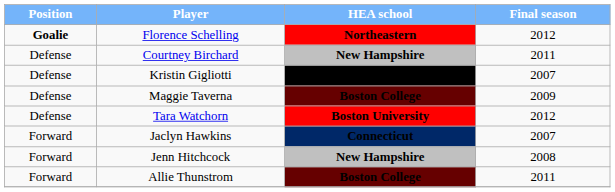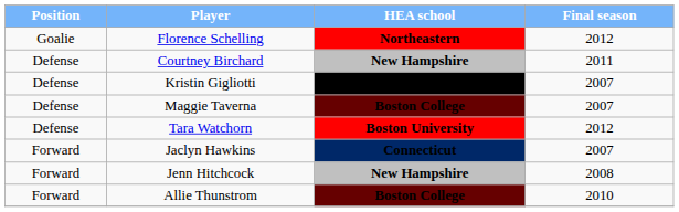Florence Schelling | Position: bold -> normal
Maggie Taverna | Final season: 2009 -> 2007
Allie Thunstrom | Final season: 2011 -> 2010
